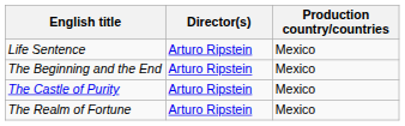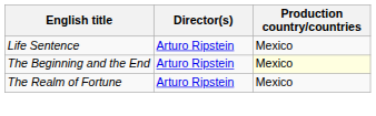The Beginning and the End | Production country/countries: no background -> lightyellow background
- row: The Castle of Purity | Arturo Ripstein | Mexico
